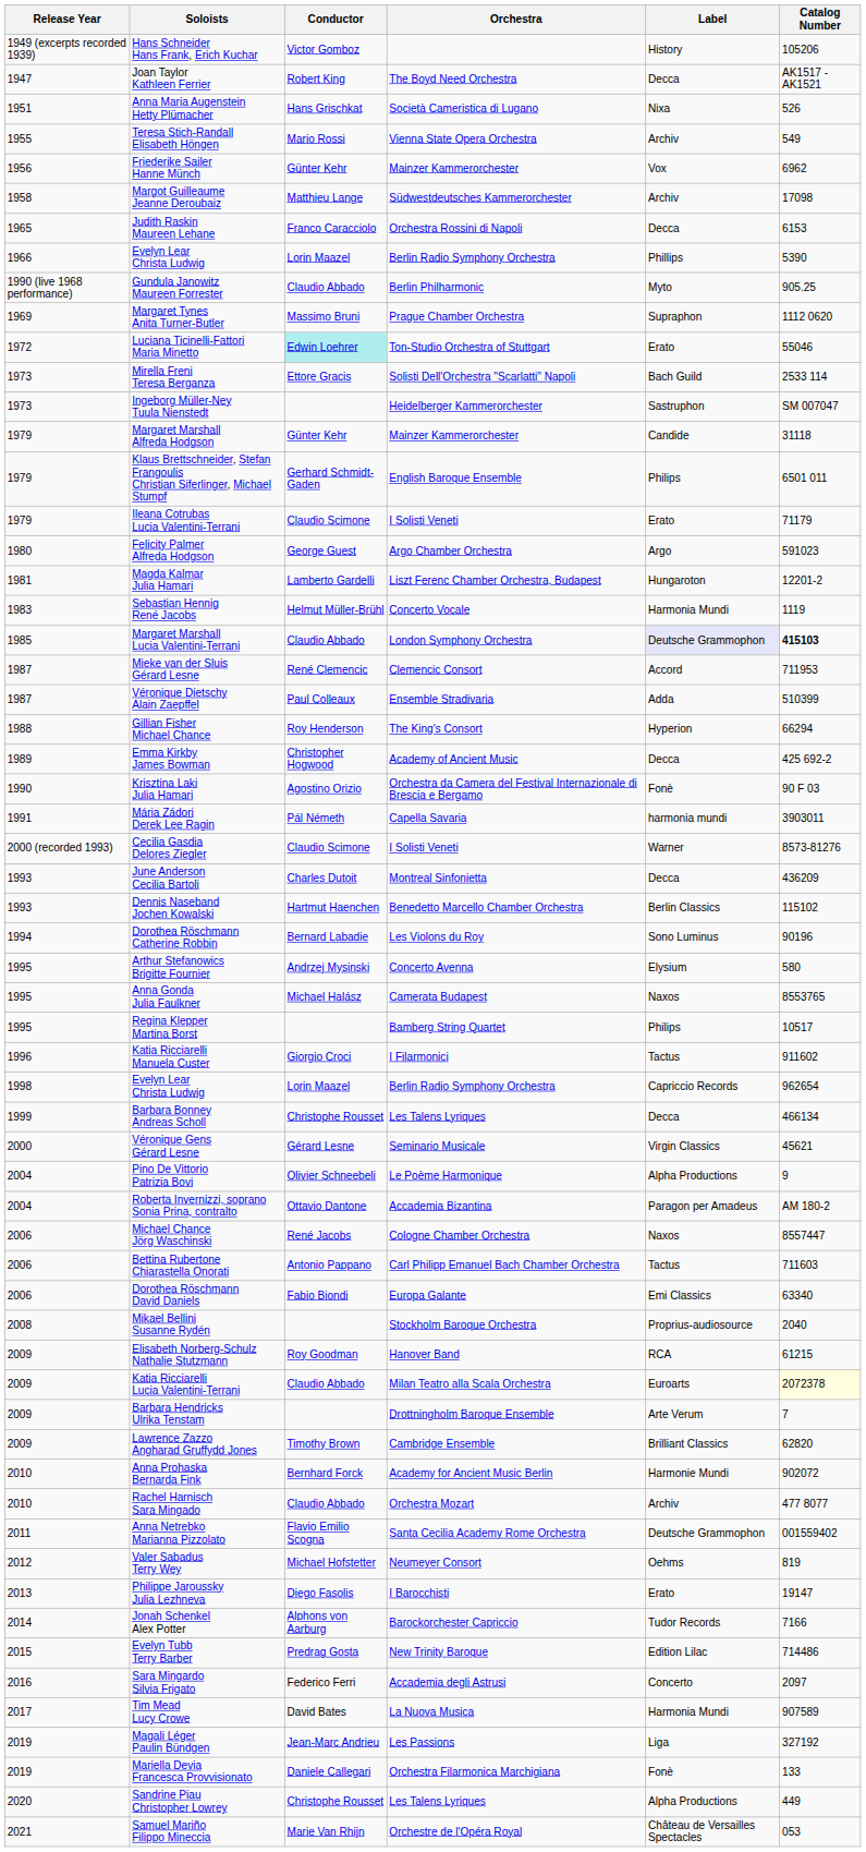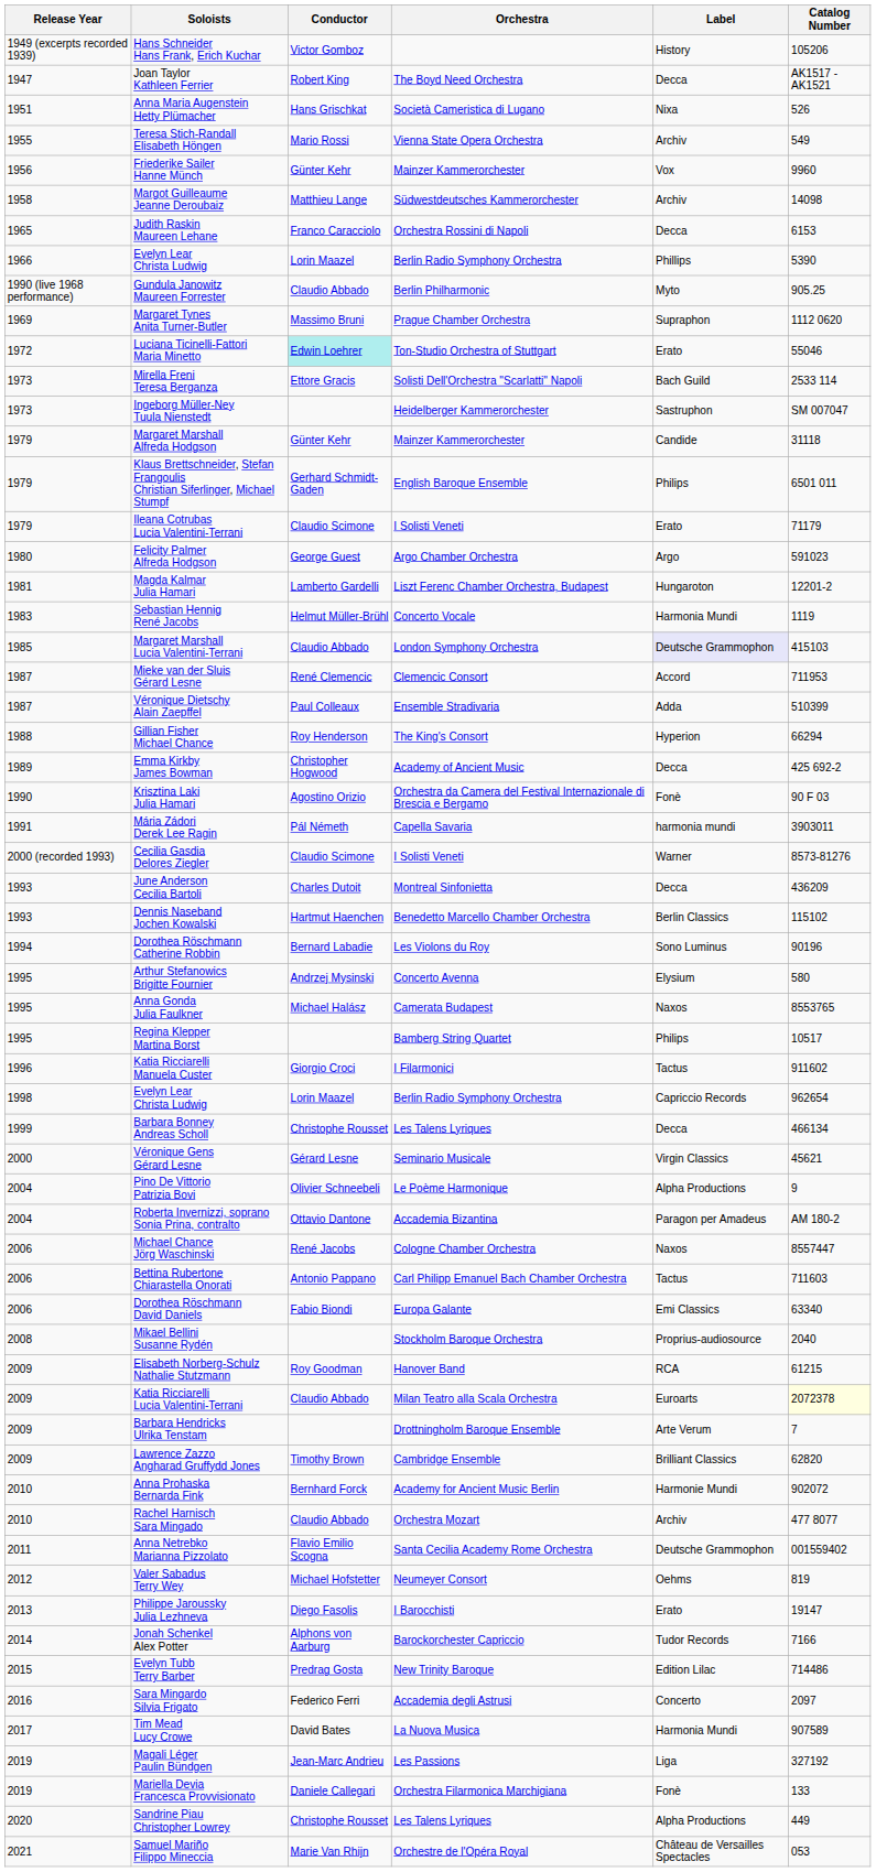Friederike Sailer Hanne Münch | Catalog Number: 6962 -> 9960
Margot Guilleaume Jeanne Deroubaiz | Catalog Number: 17098 -> 14098
Margaret Marshall Lucia Valentini-Terrani | Catalog Number: bold -> normal
